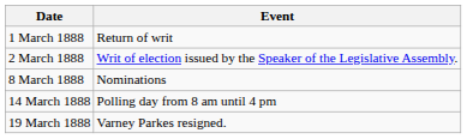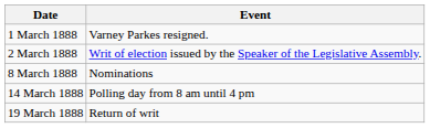1 March 1888 | Event: Return of writ -> Varney Parkes resigned.
19 March 1888 | Event: Varney Parkes resigned. -> Return of writ
